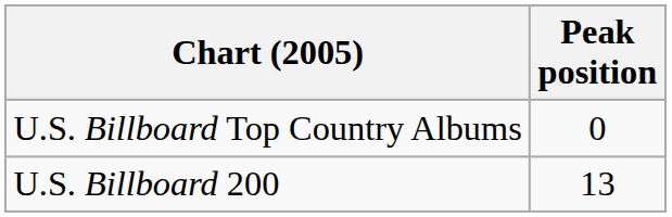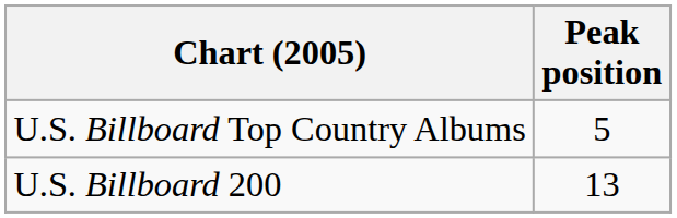U.S. Billboard Top Country Albums | Peak position: 0 -> 5
